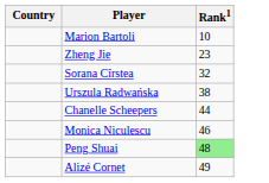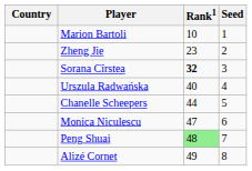+ column: Seed | 1 | 2 | 3 | 4 | 5 | 6 | 7 | 8
Sorana Cîrstea | Rank1: normal -> bold
Urszula Radwańska | Rank1: 38 -> 40
Monica Niculescu | Rank1: 46 -> 47
